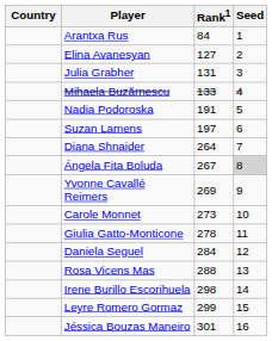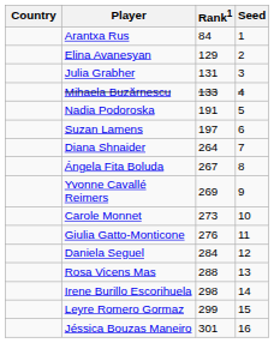Elina Avanesyan | Rank1: 127 -> 129
Ángela Fita Boluda | Seed: lightgrey background -> no background
Giulia Gatto-Monticone | Rank1: 278 -> 276
